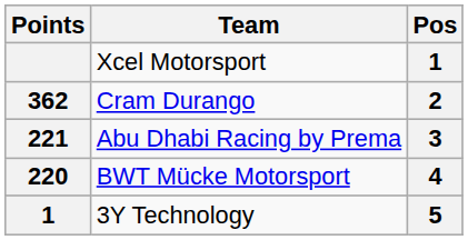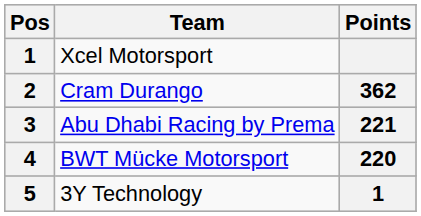columns swapped: Pos <-> Points
